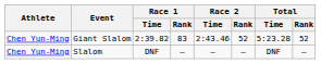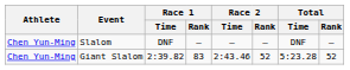rows swapped: Giant Slalom <-> Slalom
